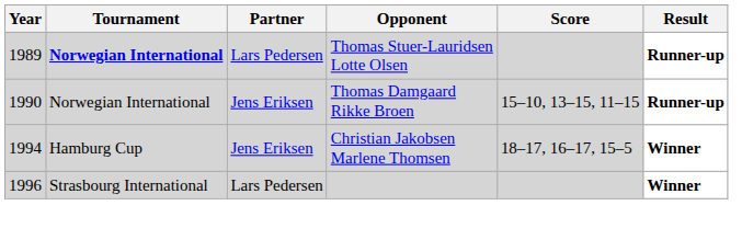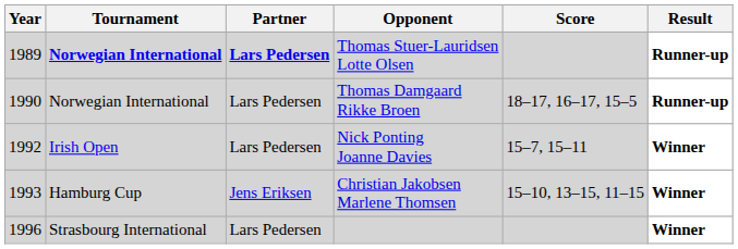Thomas Stuer-Lauridsen Lotte Olsen | Partner: normal -> bold
Thomas Damgaard Rikke Broen | Partner: Jens Eriksen -> Lars Pedersen
Thomas Damgaard Rikke Broen | Score: 15–10, 13–15, 11–15 -> 18–17, 16–17, 15–5
+ row: 1992 | Irish Open | Lars Pedersen | Nick Ponting Joanne Davies | 15–7, 15–11 | Winner
Christian Jakobsen Marlene Thomsen | Year: 1994 -> 1993
Christian Jakobsen Marlene Thomsen | Score: 18–17, 16–17, 15–5 -> 15–10, 13–15, 11–15
